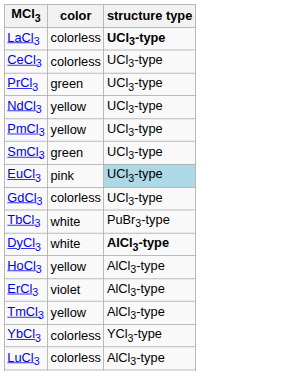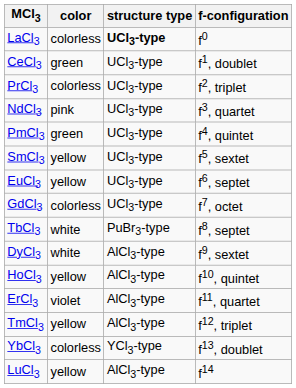+ column: f-configuration | f0 | f1, doublet | f2, triplet | f3, quartet | f4, quintet | f5, sextet | f6, septet | f7, octet | f8, septet | f9, sextet | f10, quintet | f11, quartet | f12, triplet | f13, doublet | f14
CeCl3 | color: colorless -> green
PrCl3 | color: green -> colorless
NdCl3 | color: yellow -> pink
PmCl3 | color: yellow -> green
SmCl3 | color: green -> yellow
EuCl3 | color: pink -> yellow
EuCl3 | structure type: lightblue background -> no background
DyCl3 | structure type: bold -> normal
LuCl3 | color: colorless -> yellow
